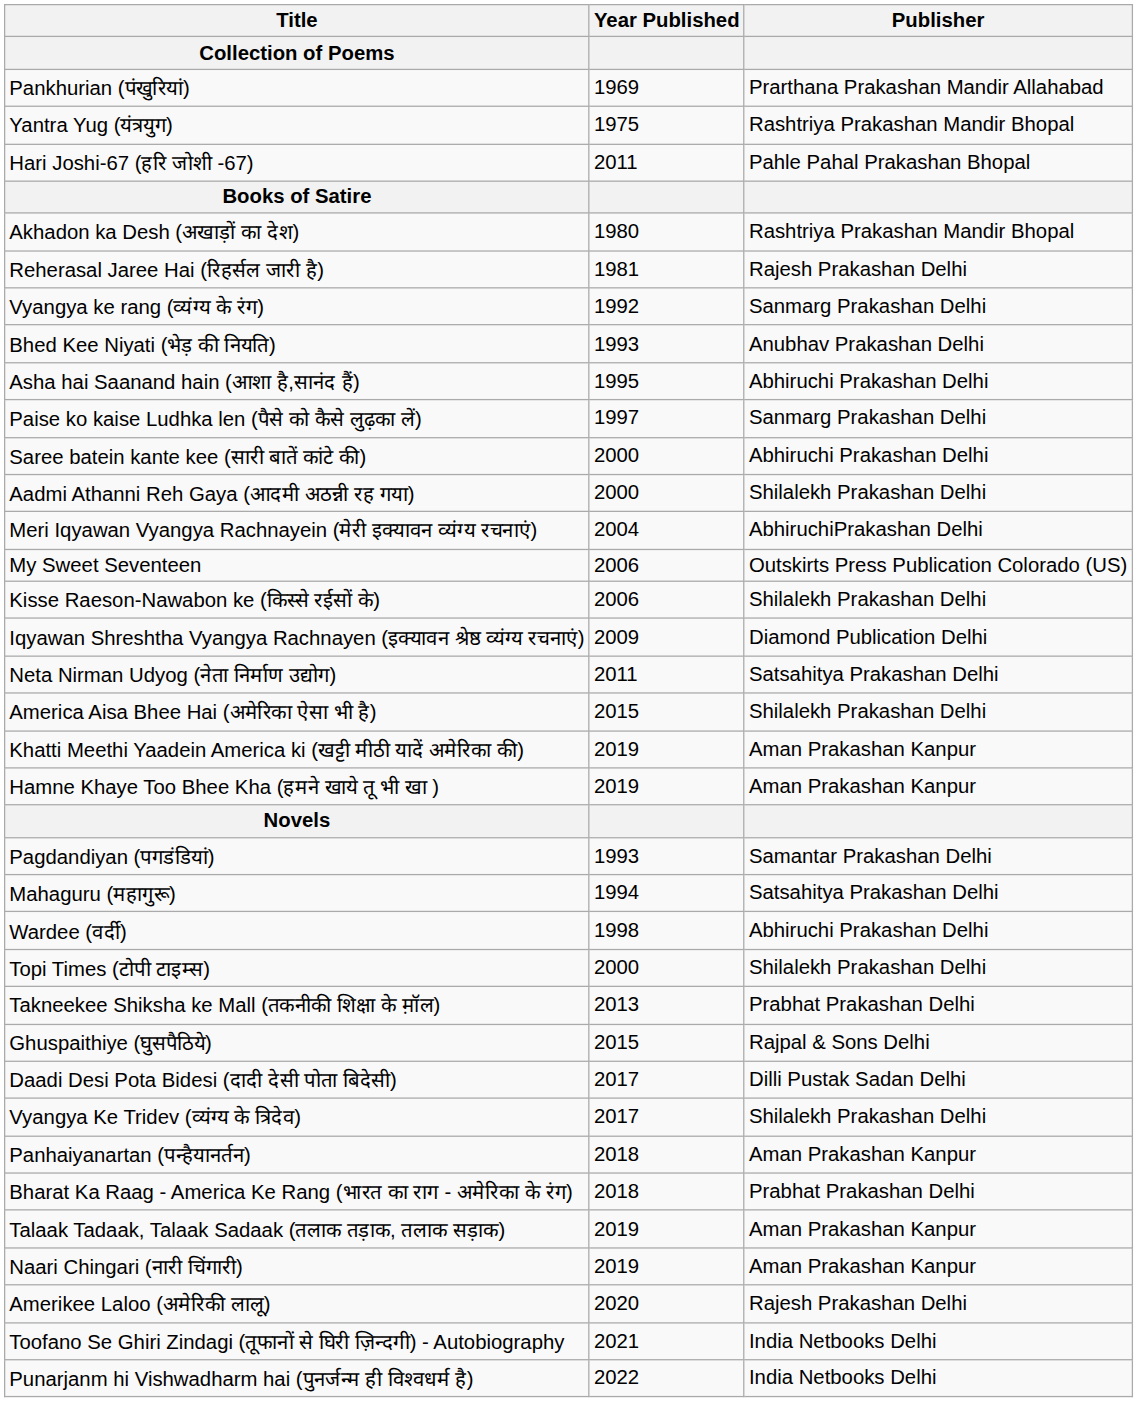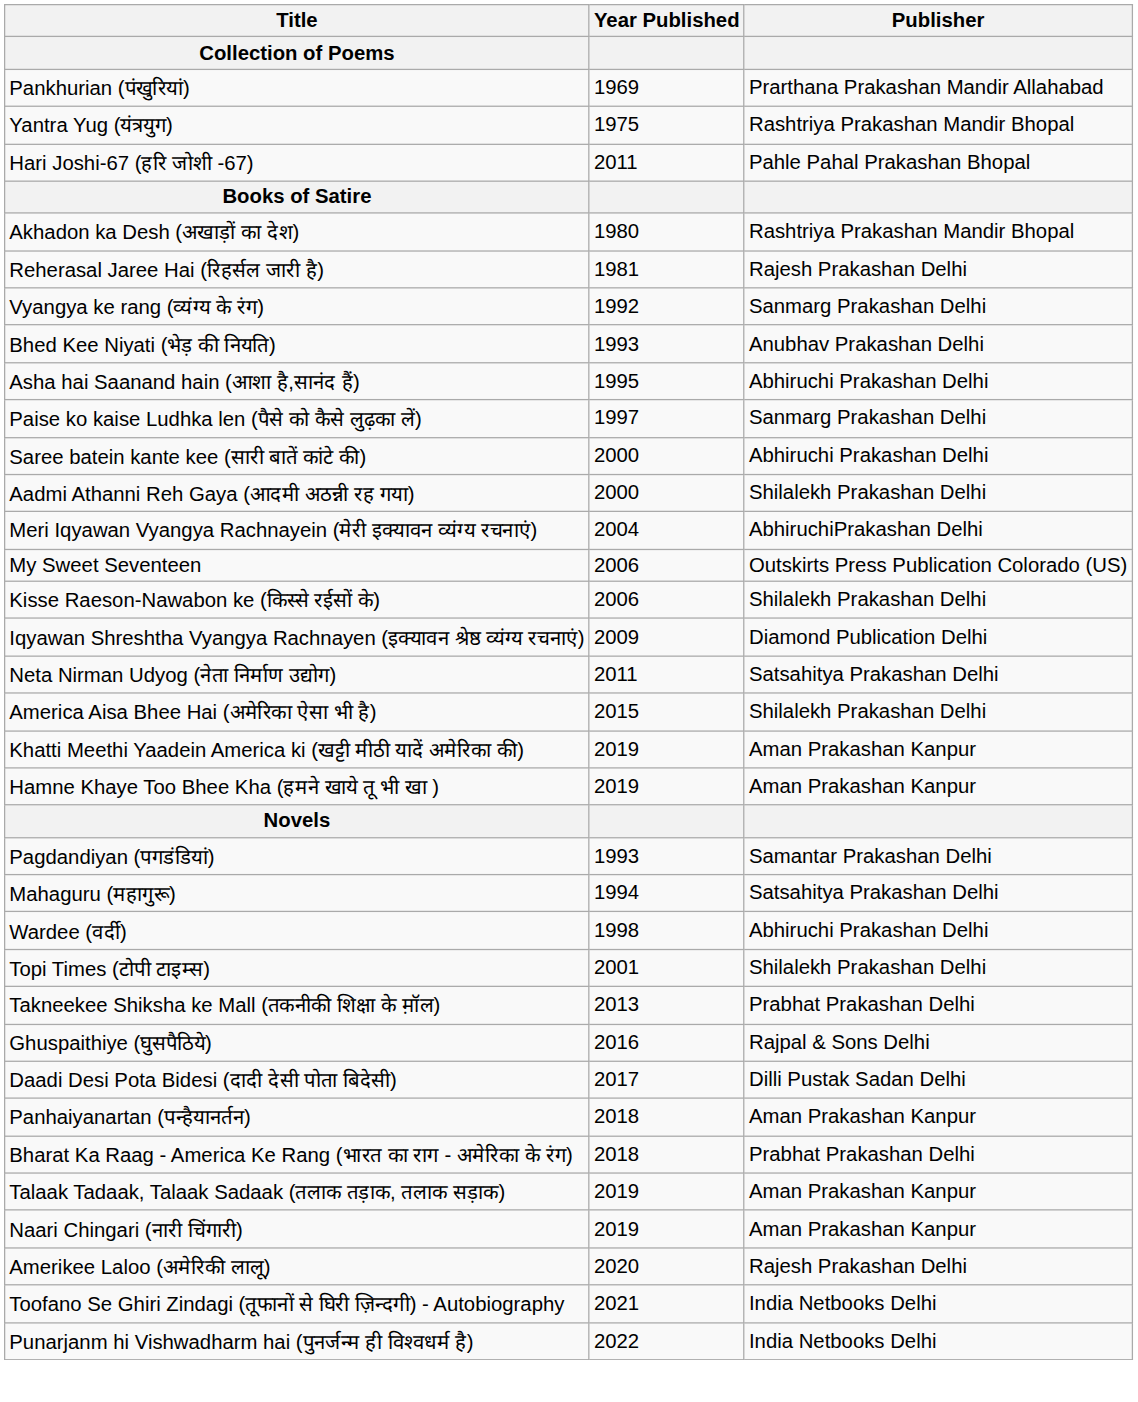Topi Times (टोपी टाइम्स) | Year Published: 2000 -> 2001
Ghuspaithiye (घुसपैठिये) | Year Published: 2015 -> 2016
- row: Vyangya Ke Tridev (व्यंग्य के त्रिदेव) | 2017 | Shilalekh Prakashan Delhi
